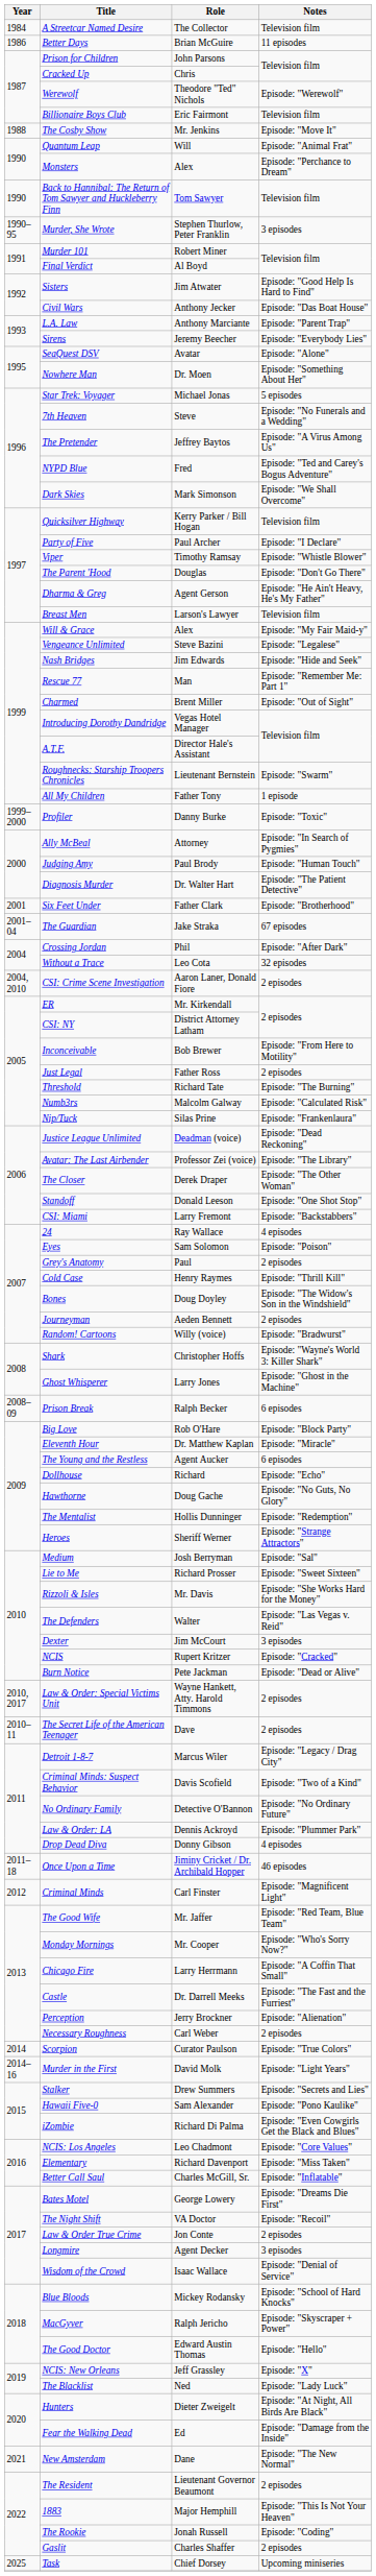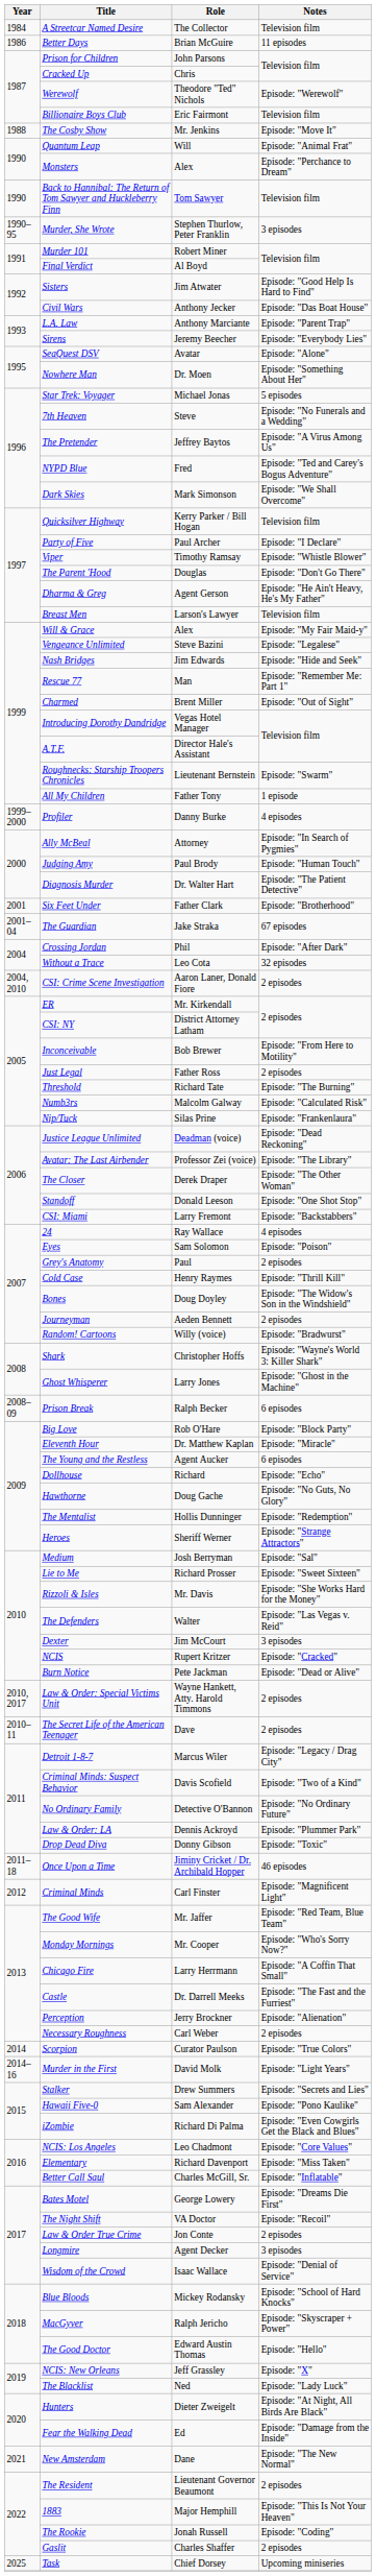Profiler | Notes: Episode: "Toxic" -> 4 episodes
Drop Dead Diva | Notes: 4 episodes -> Episode: "Toxic"
